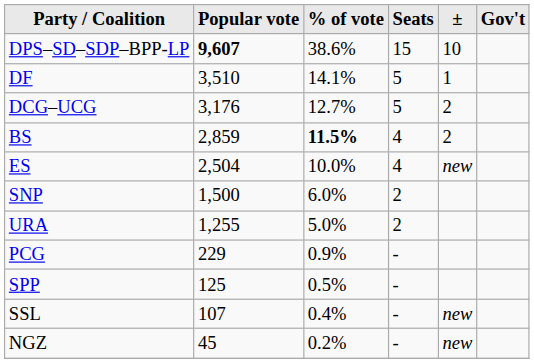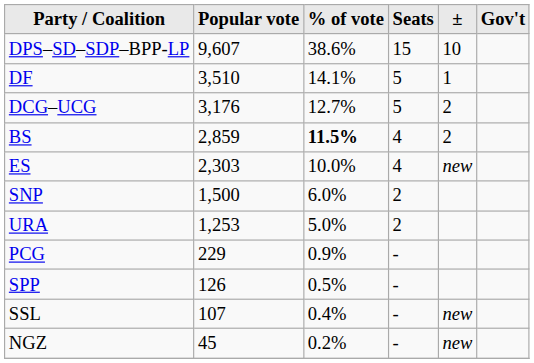DPS–SD–SDP–BPP-LP | Popular vote: bold -> normal
ES | Popular vote: 2,504 -> 2,303
URA | Popular vote: 1,255 -> 1,253
SPP | Popular vote: 125 -> 126
